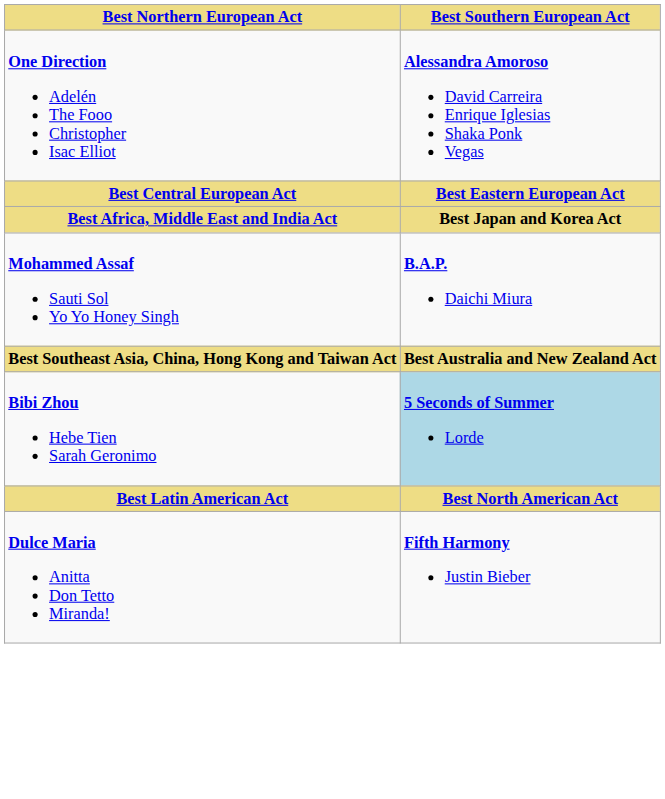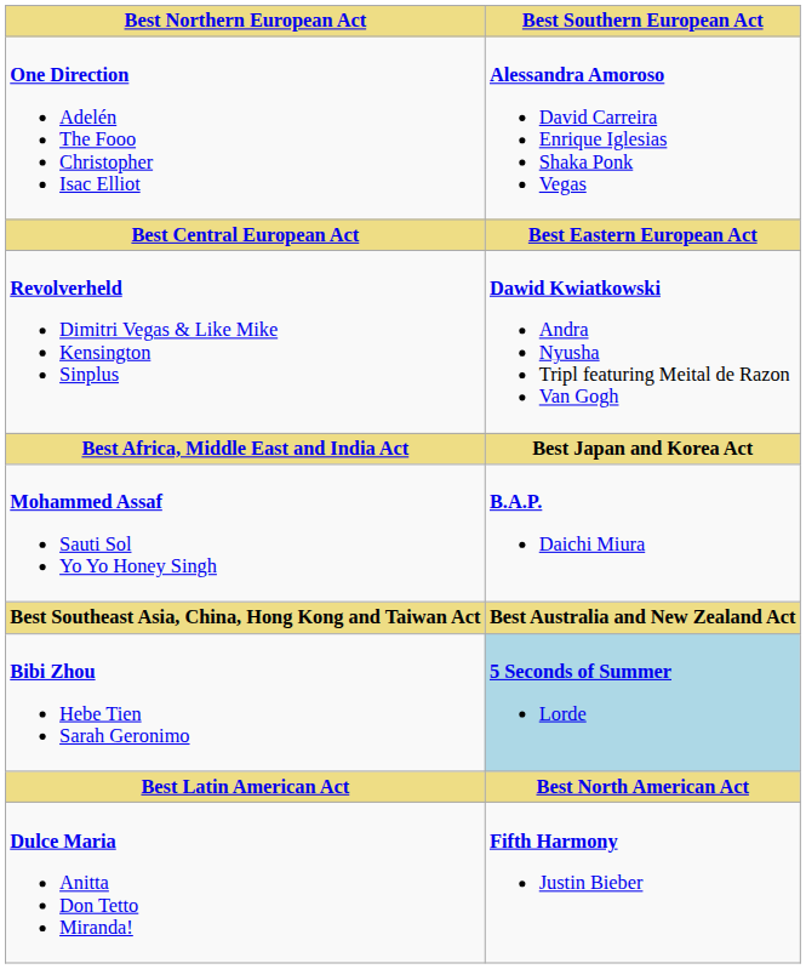+ row: Revolverheld Dimitri Vegas & Like Mike Kensington Sinplus | Dawid Kwiatkowski Andra Nyusha Tripl featuring Meital de Razon Van Gogh
